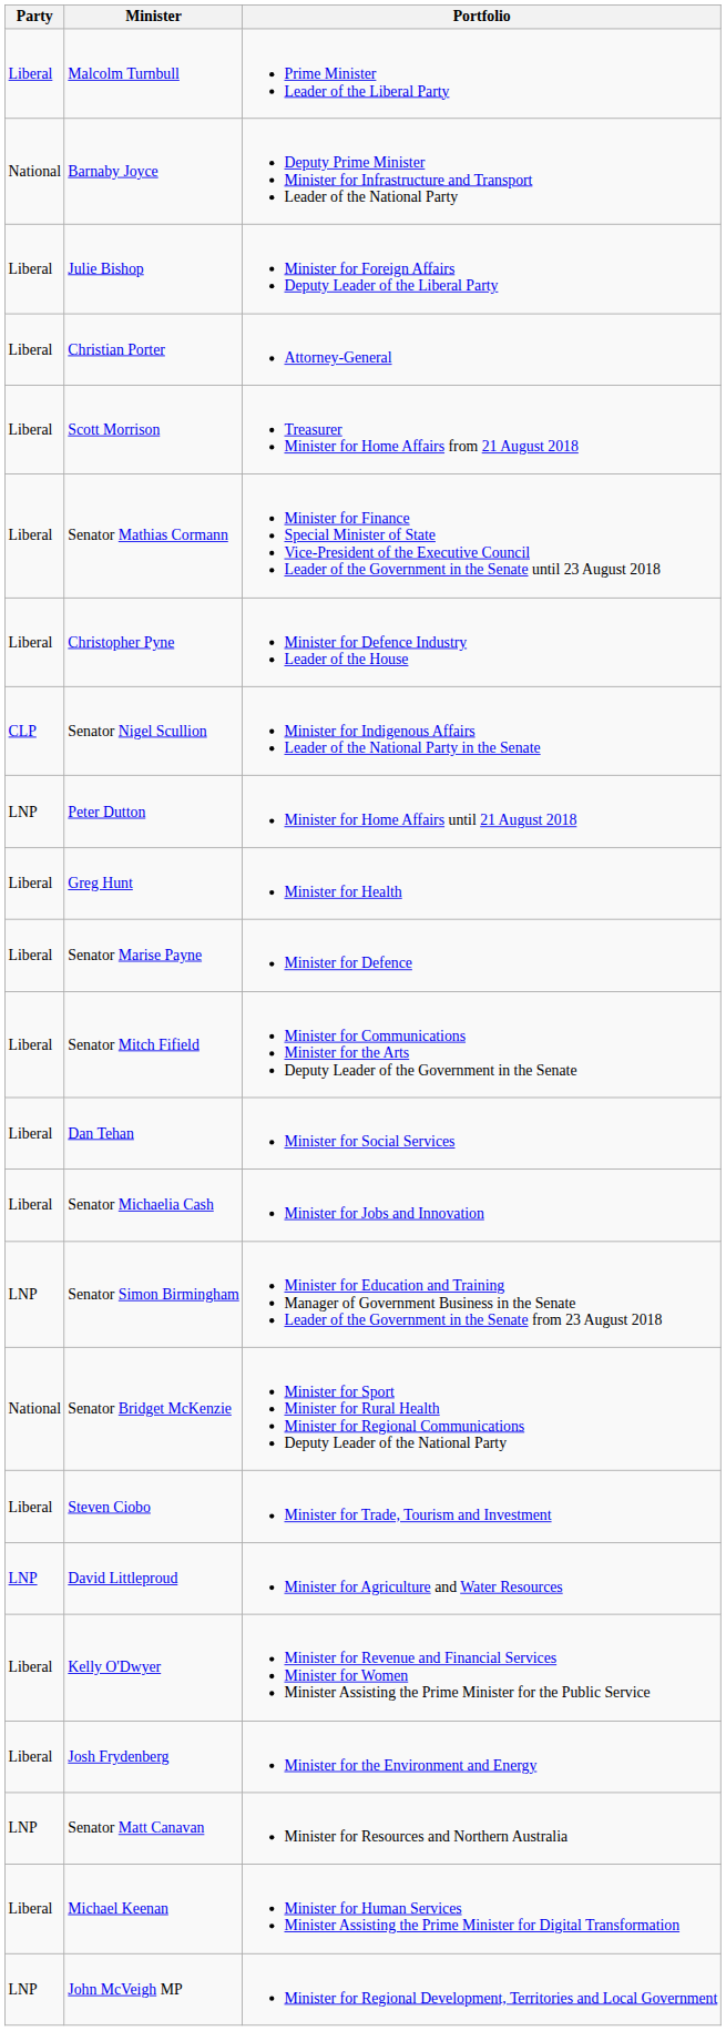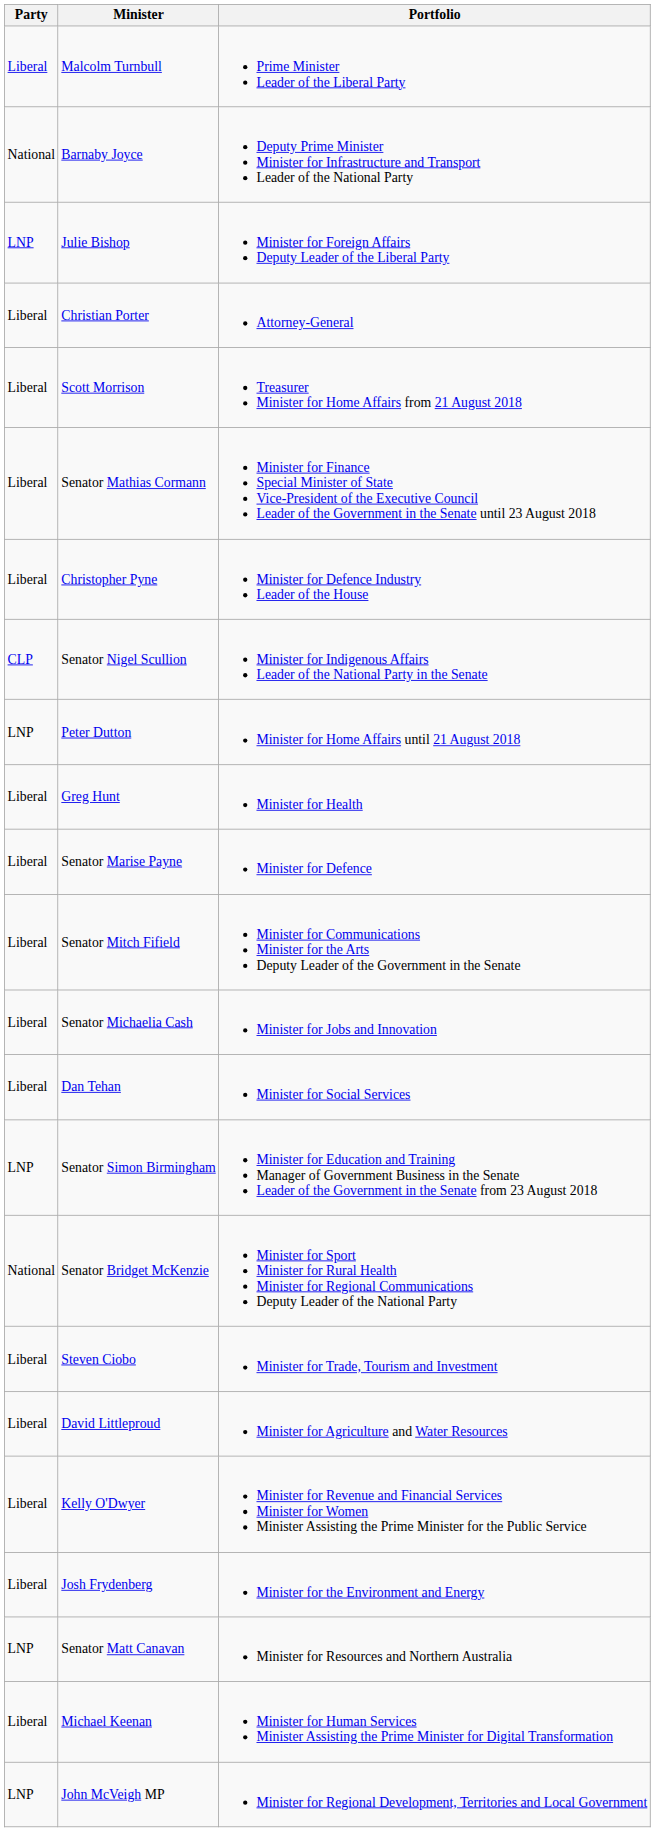Julie Bishop | Party: Liberal -> LNP
rows swapped: Senator Michaelia Cash <-> Dan Tehan
David Littleproud | Party: LNP -> Liberal
